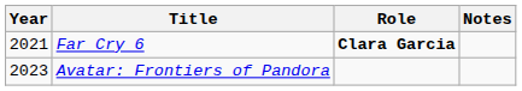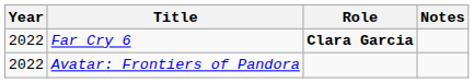Far Cry 6 | Year: 2021 -> 2022
Avatar: Frontiers of Pandora | Year: 2023 -> 2022
